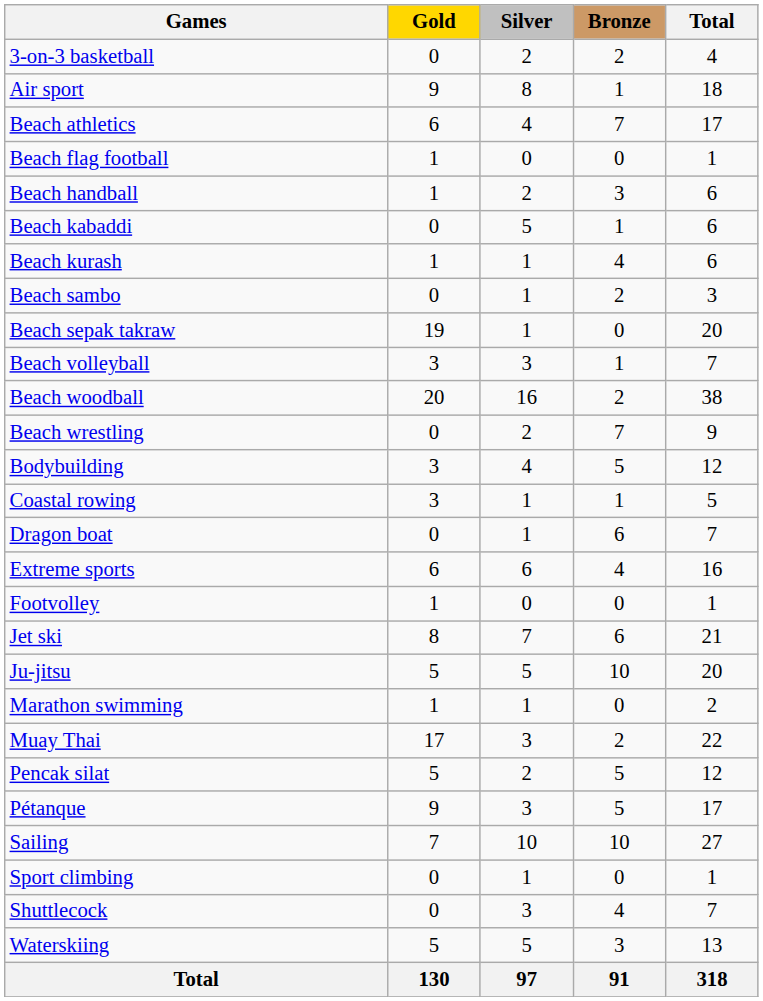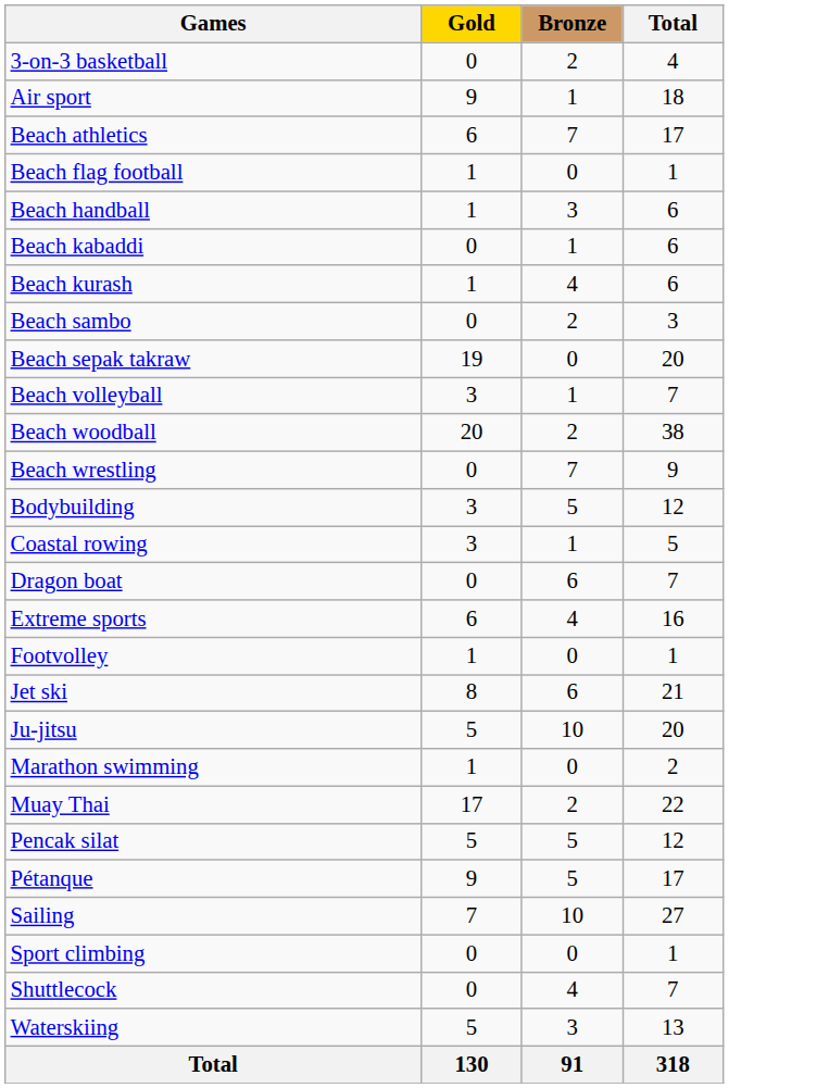- column: Silver | 2 | 8 | 4 | 0 | 2 | 5 | 1 | 1 | 1 | 3 | 16 | 2 | 4 | 1 | 1 | 6 | 0 | 7 | 5 | 1 | 3 | 2 | 3 | 10 | 1 | 3 | 5 | 97
